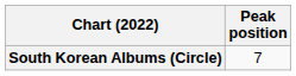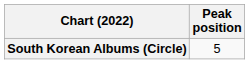South Korean Albums (Circle) | Peak position: 7 -> 5
